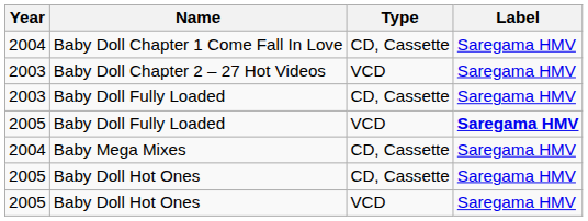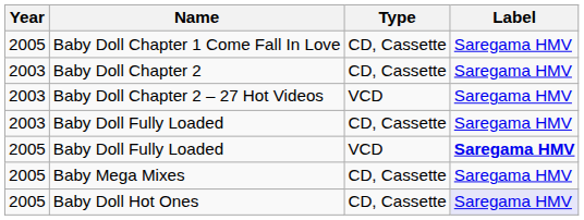Baby Doll Chapter 1 Come Fall In Love | Year: 2004 -> 2005
+ row: 2003 | Baby Doll Chapter 2 | CD, Cassette | Saregama HMV
Baby Mega Mixes | Year: 2004 -> 2005
Baby Doll Hot Ones / CD, Cassette | Label: no background -> lavender background
- row: 2005 | Baby Doll Hot Ones | VCD | Saregama HMV
